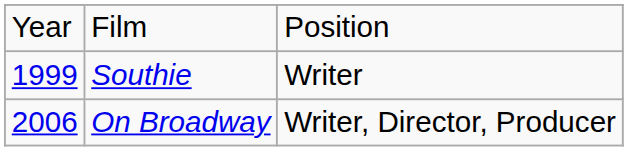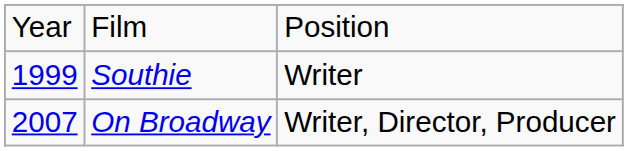On Broadway | column 1: 2006 -> 2007
